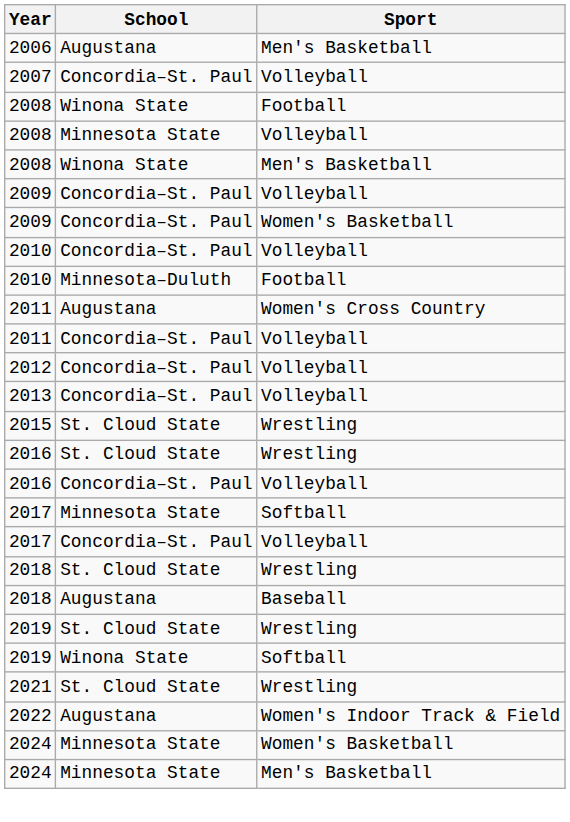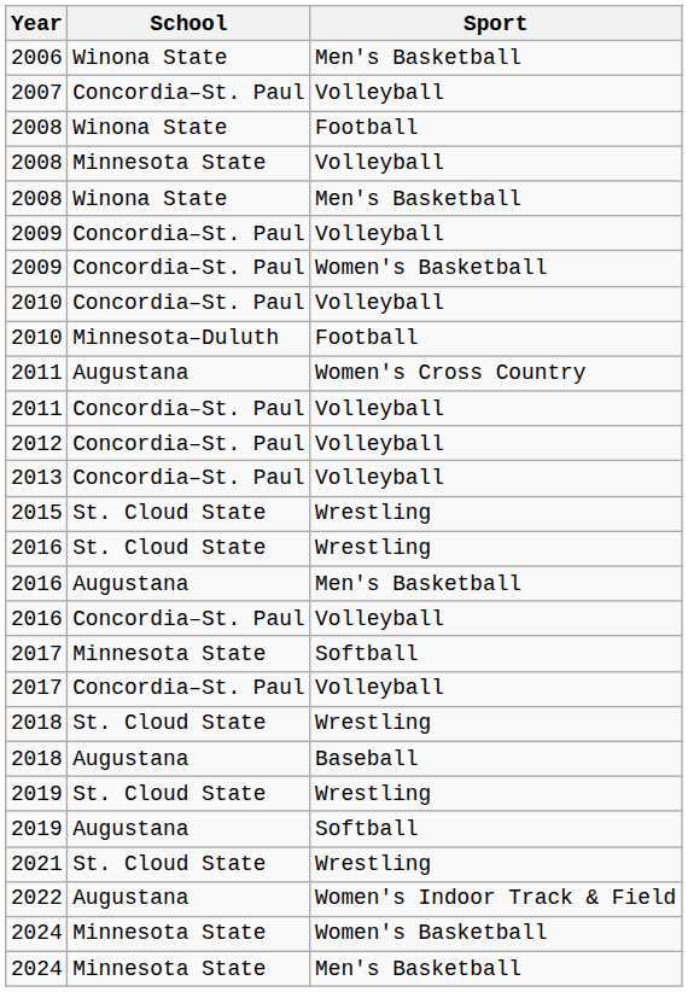2006 | School: Augustana -> Winona State
+ row: 2016 | Augustana | Men's Basketball
2019 / Softball | School: Winona State -> Augustana
